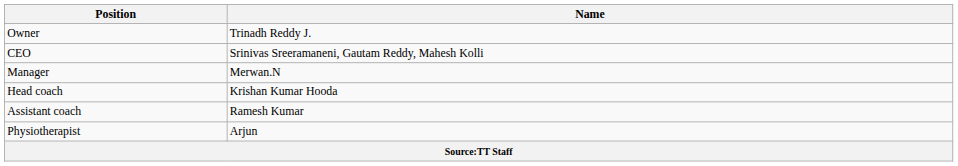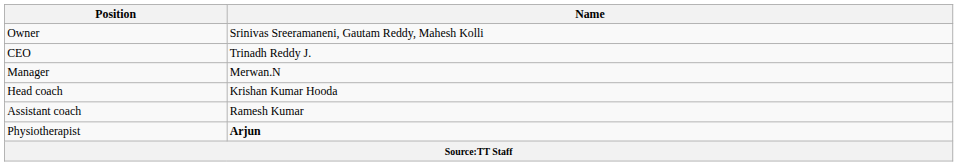Owner | Name: Trinadh Reddy J. -> Srinivas Sreeramaneni, Gautam Reddy, Mahesh Kolli
CEO | Name: Srinivas Sreeramaneni, Gautam Reddy, Mahesh Kolli -> Trinadh Reddy J.
Physiotherapist | Name: normal -> bold
